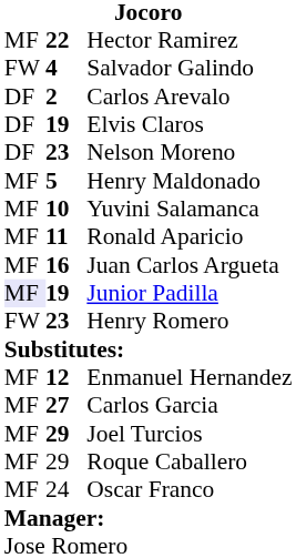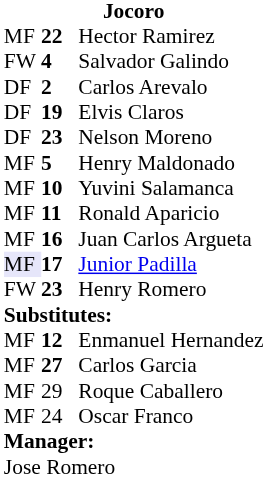Junior Padilla | column 2: 19 -> 17
- row: MF | 29 | Joel Turcios
